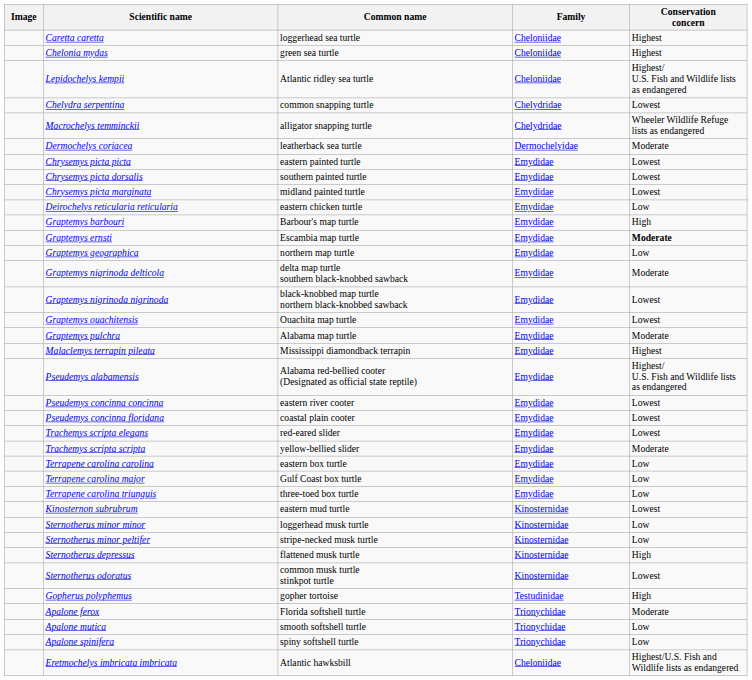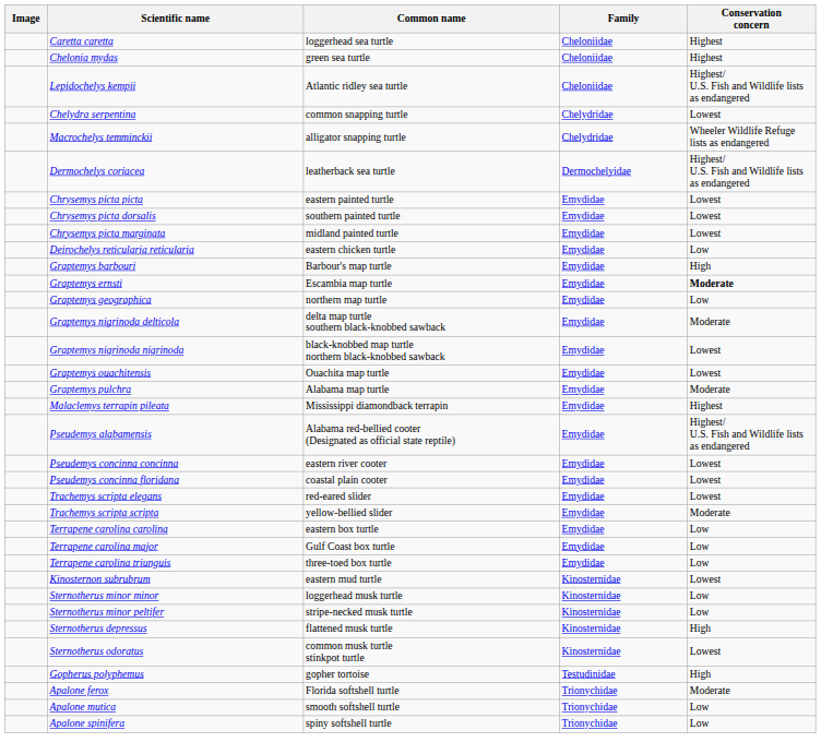Dermochelys coriacea | Conservation concern: Moderate -> Highest/ U.S. Fish and Wildlife lists as endangered
- row: Eretmochelys imbricata imbricata | Atlantic hawksbill | Cheloniidae | Highest/U.S. Fish and Wildlife lists as endangered
